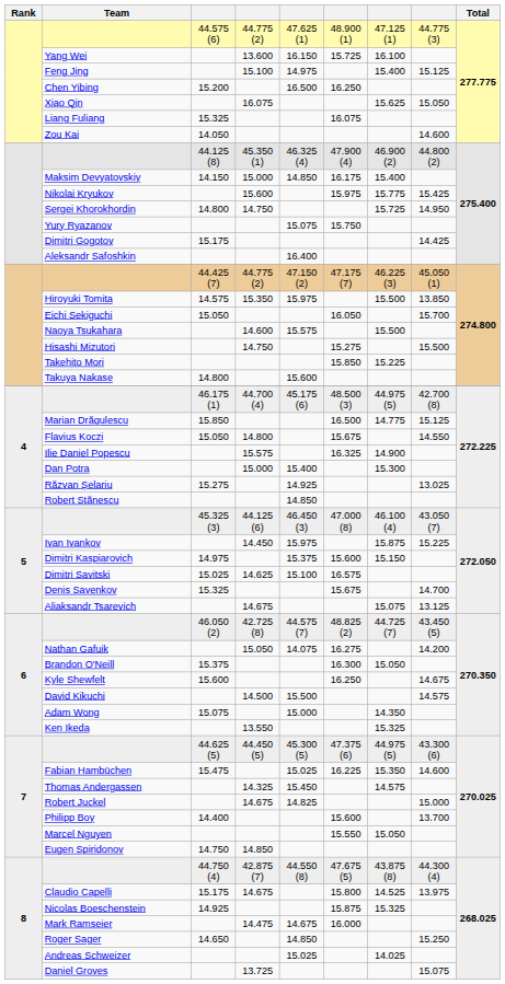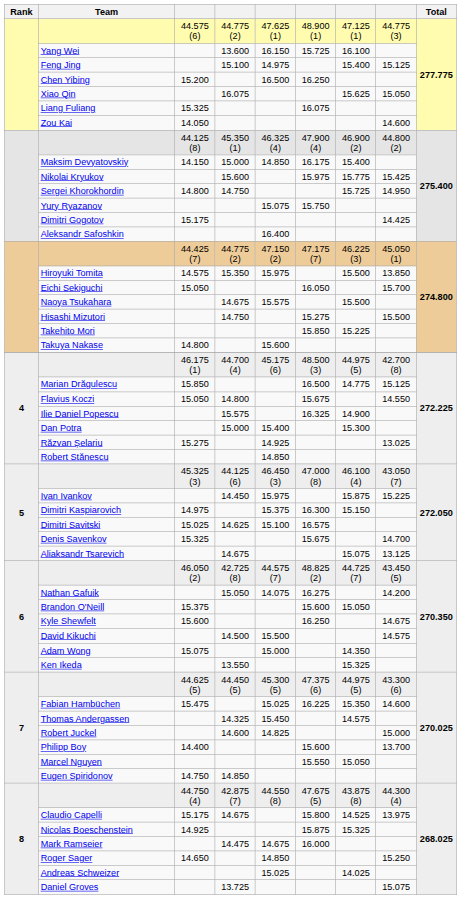Naoya Tsukahara | column 4: 14.600 -> 14.675
Dimitri Kaspiarovich | column 6: 15.600 -> 16.300
Brandon O'Neill | column 6: 16.300 -> 15.600
Robert Juckel | column 4: 14.675 -> 14.600
